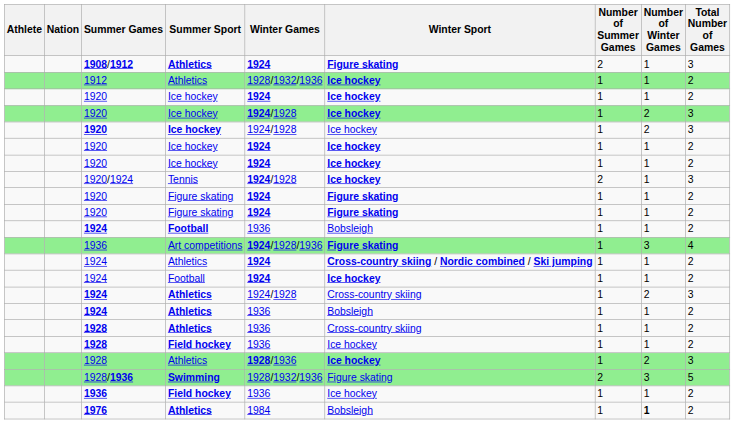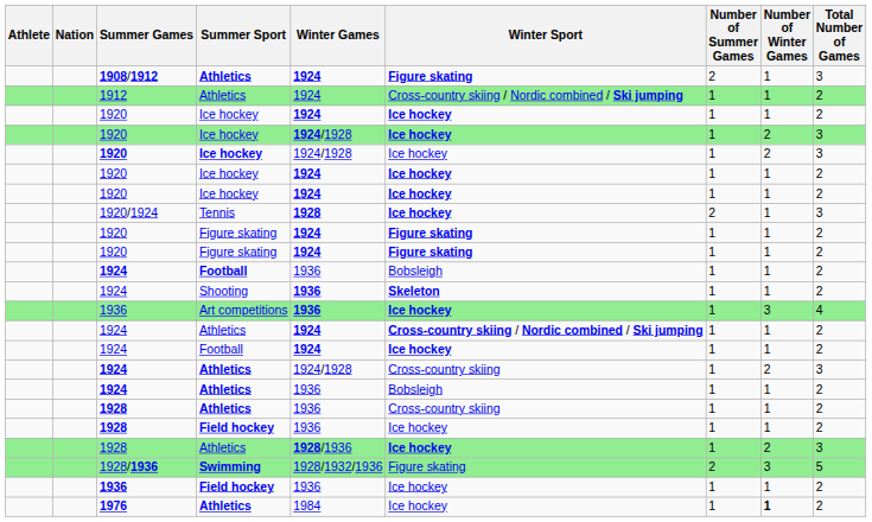1912 | Winter Games: 1928/1932/1936 -> 1924
1912 | Winter Sport: Ice hockey -> Cross-country skiing / Nordic combined / Ski jumping
1920/1924 | Winter Games: 1924/1928 -> 1928
+ row: 1924 | Shooting | 1936 | Skeleton | 1 | 1 | 2
1936 / Art competitions | Winter Games: 1924/1928/1936 -> 1936
1936 / Art competitions | Winter Sport: Figure skating -> Ice hockey
1976 | Winter Sport: Bobsleigh -> Ice hockey
